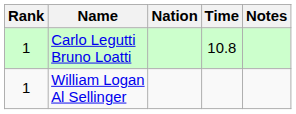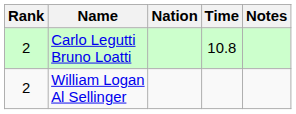Carlo Legutti Bruno Loatti | Rank: 1 -> 2
William Logan Al Sellinger | Rank: 1 -> 2
